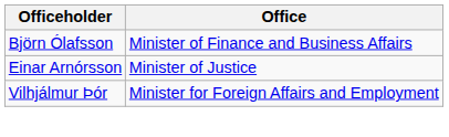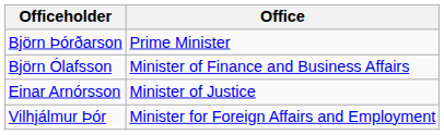+ row: Björn Þórðarson | Prime Minister
